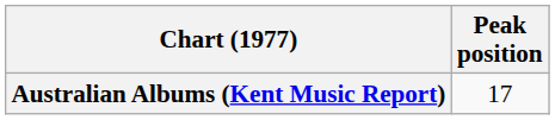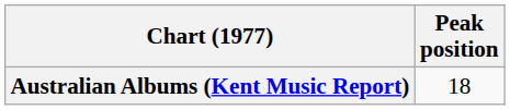Australian Albums (Kent Music Report) | Peak position: 17 -> 18
